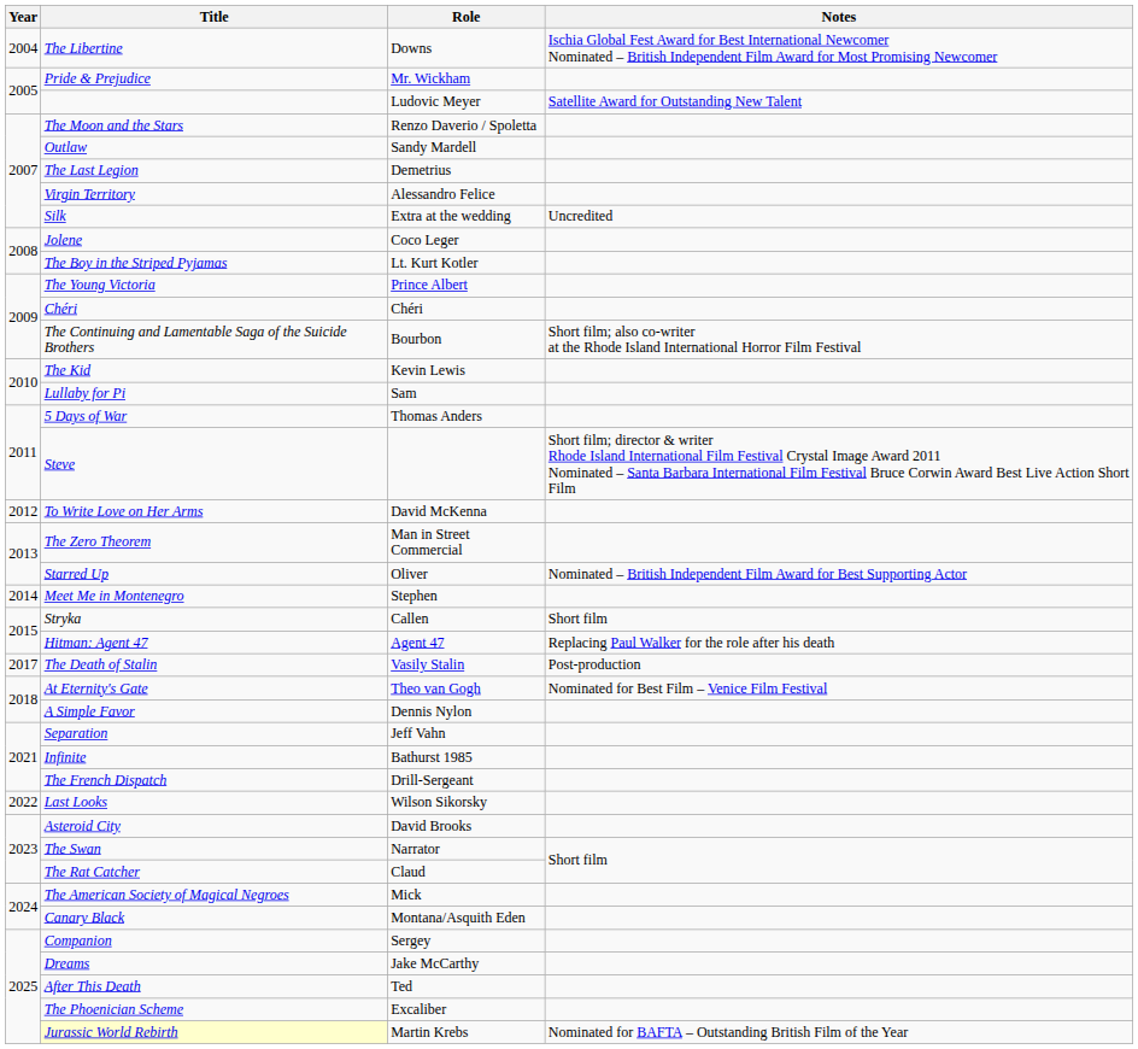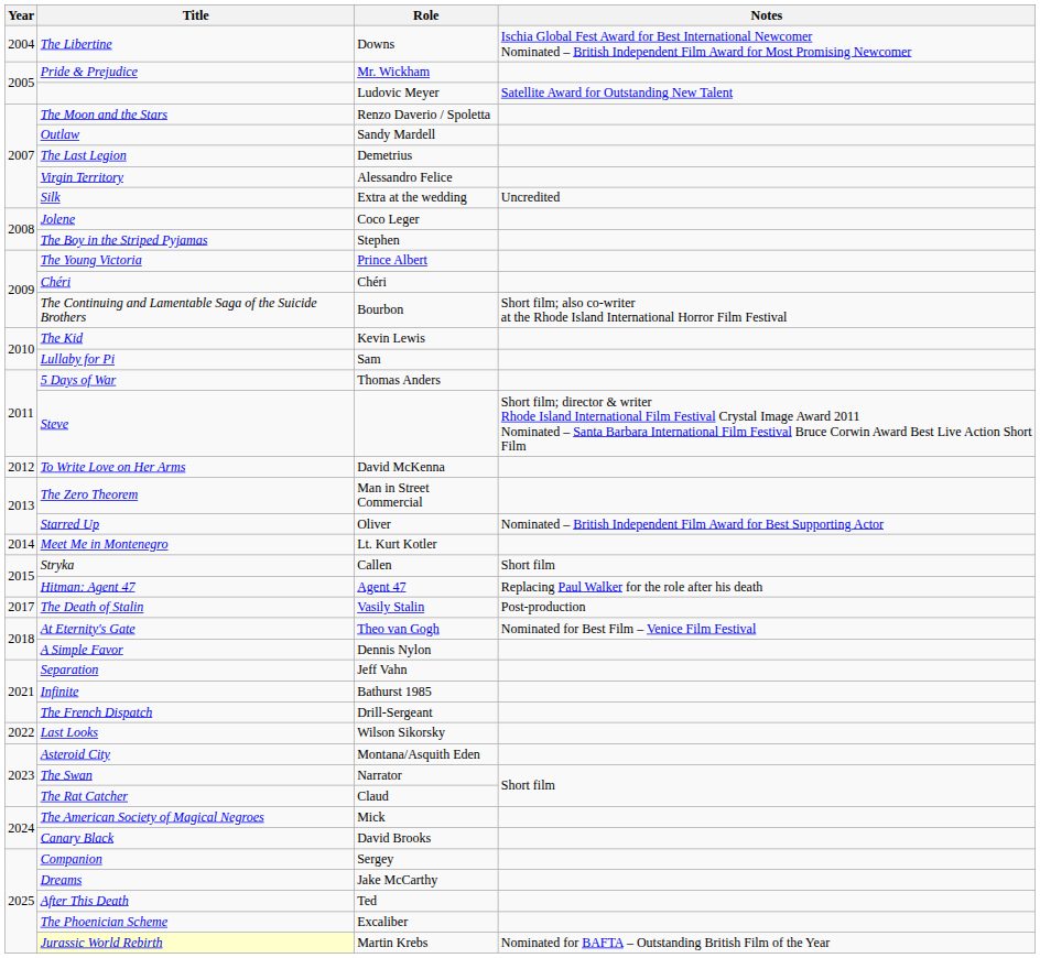The Boy in the Striped Pyjamas | Role: Lt. Kurt Kotler -> Stephen
Meet Me in Montenegro | Role: Stephen -> Lt. Kurt Kotler
Asteroid City | Role: David Brooks -> Montana/Asquith Eden
Canary Black | Role: Montana/Asquith Eden -> David Brooks
